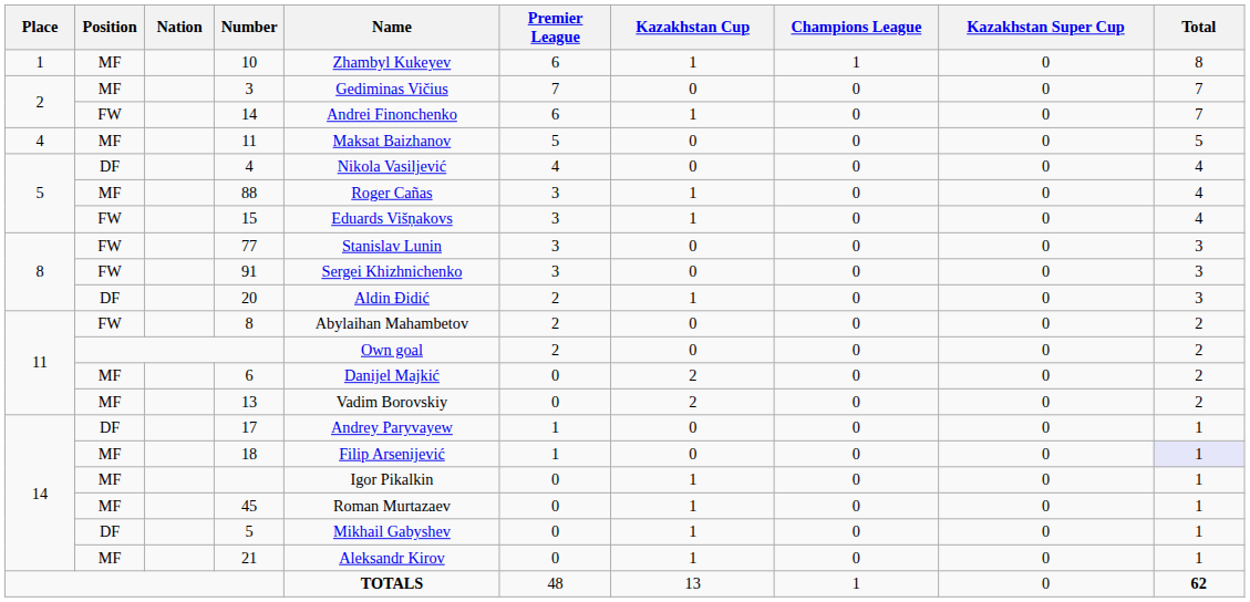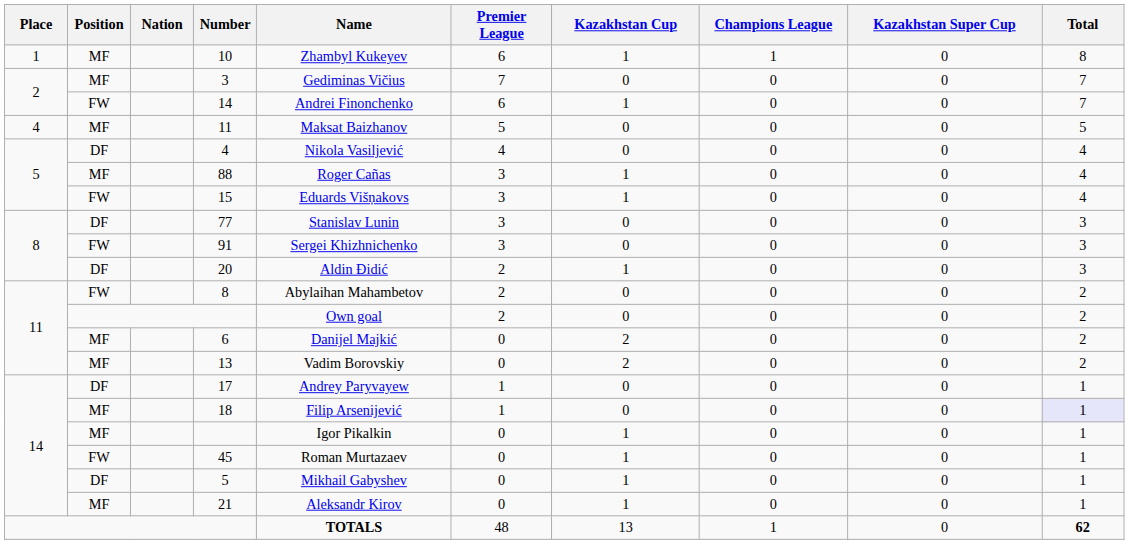77 | Position: FW -> DF
45 | Position: MF -> FW
